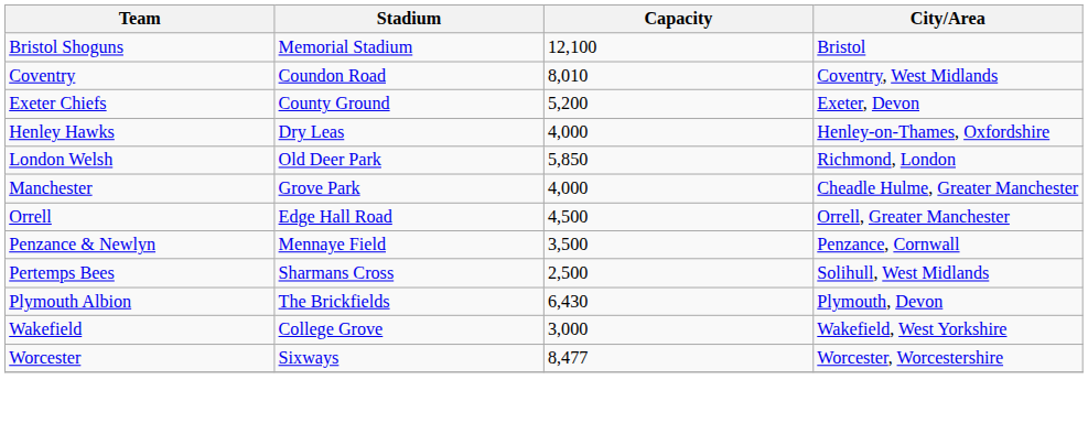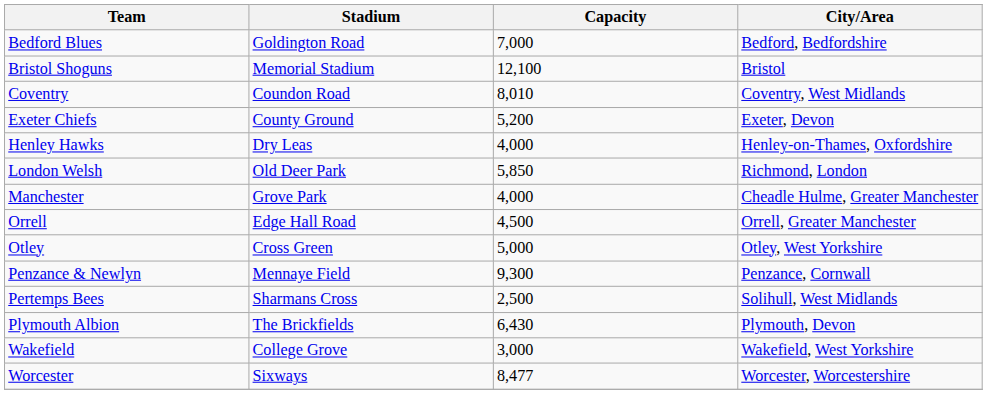+ row: Bedford Blues | Goldington Road | 7,000 | Bedford, Bedfordshire
+ row: Otley | Cross Green | 5,000 | Otley, West Yorkshire
Penzance & Newlyn | Capacity: 3,500 -> 9,300
